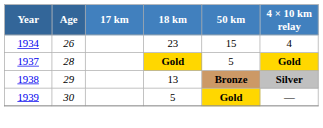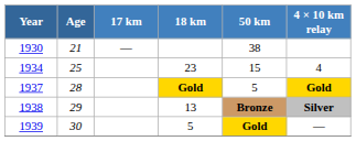+ row: 1930 | 21 | — | 38
1934 | Age: 26 -> 25
